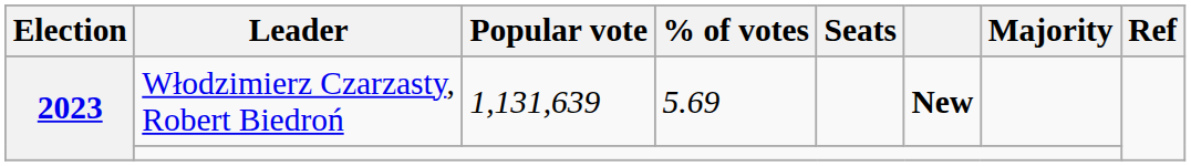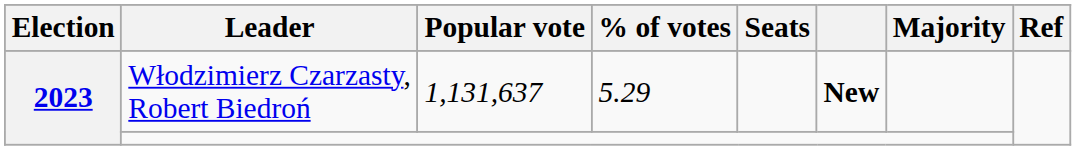Włodzimierz Czarzasty, Robert Biedroń | Popular vote: 1,131,639 -> 1,131,637
Włodzimierz Czarzasty, Robert Biedroń | % of votes: 5.69 -> 5.29
